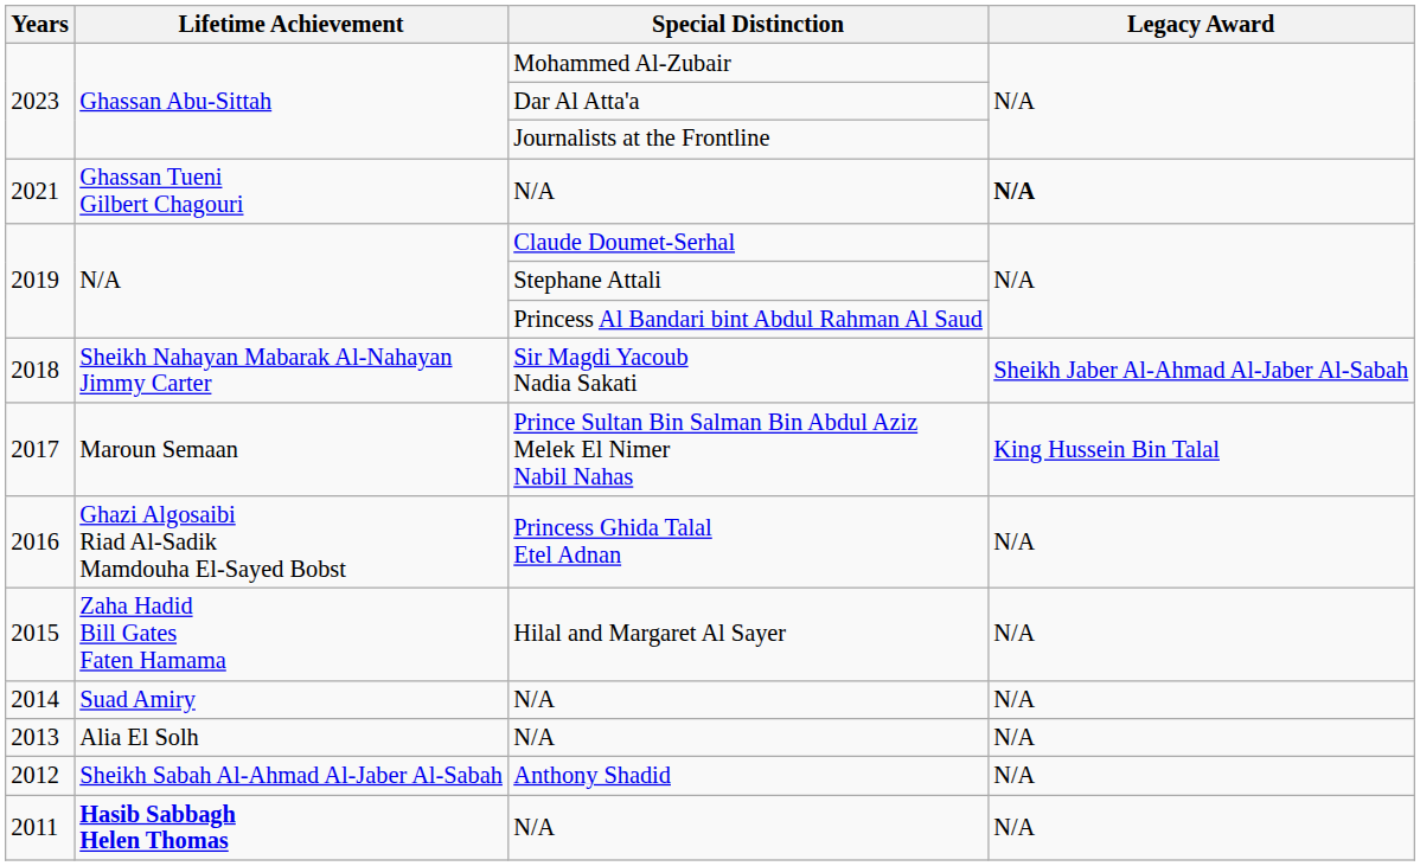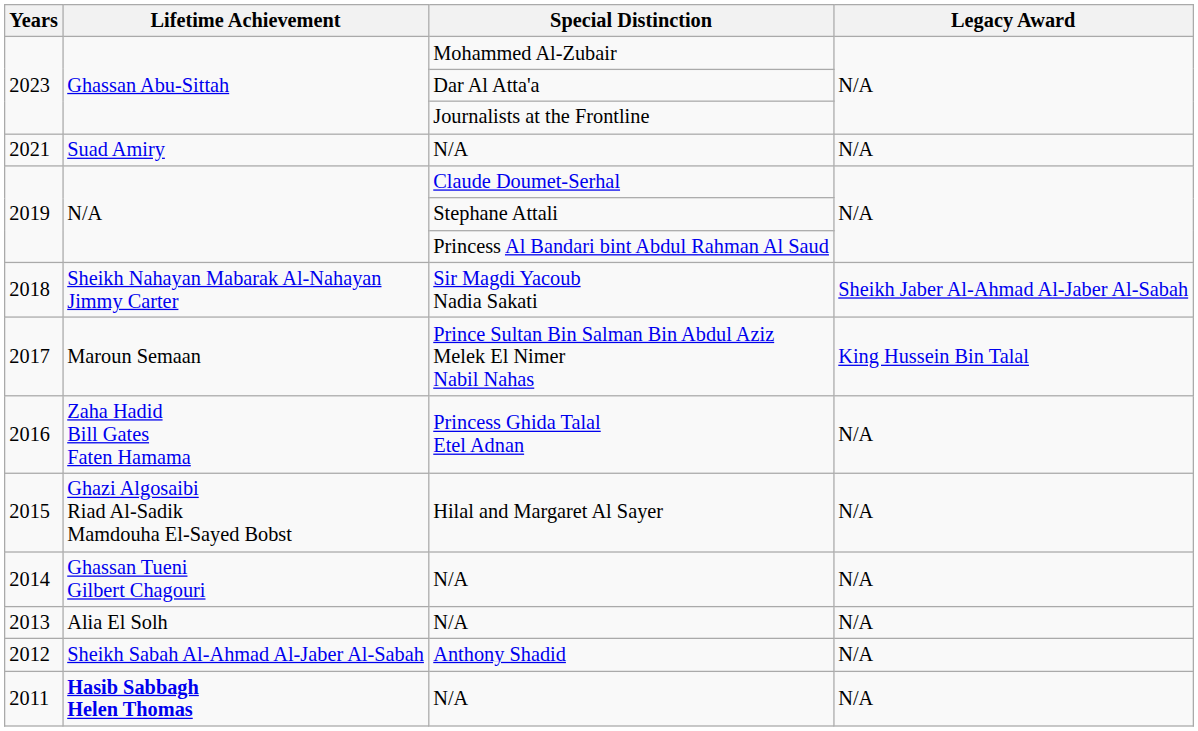2021 / N/A | Lifetime Achievement: Ghassan Tueni Gilbert Chagouri -> Suad Amiry
2021 / N/A | Legacy Award: bold -> normal
Princess Ghida Talal Etel Adnan | Lifetime Achievement: Ghazi Algosaibi Riad Al-Sadik Mamdouha El-Sayed Bobst -> Zaha Hadid Bill Gates Faten Hamama
Hilal and Margaret Al Sayer | Lifetime Achievement: Zaha Hadid Bill Gates Faten Hamama -> Ghazi Algosaibi Riad Al-Sadik Mamdouha El-Sayed Bobst
2014 / N/A | Lifetime Achievement: Suad Amiry -> Ghassan Tueni Gilbert Chagouri
